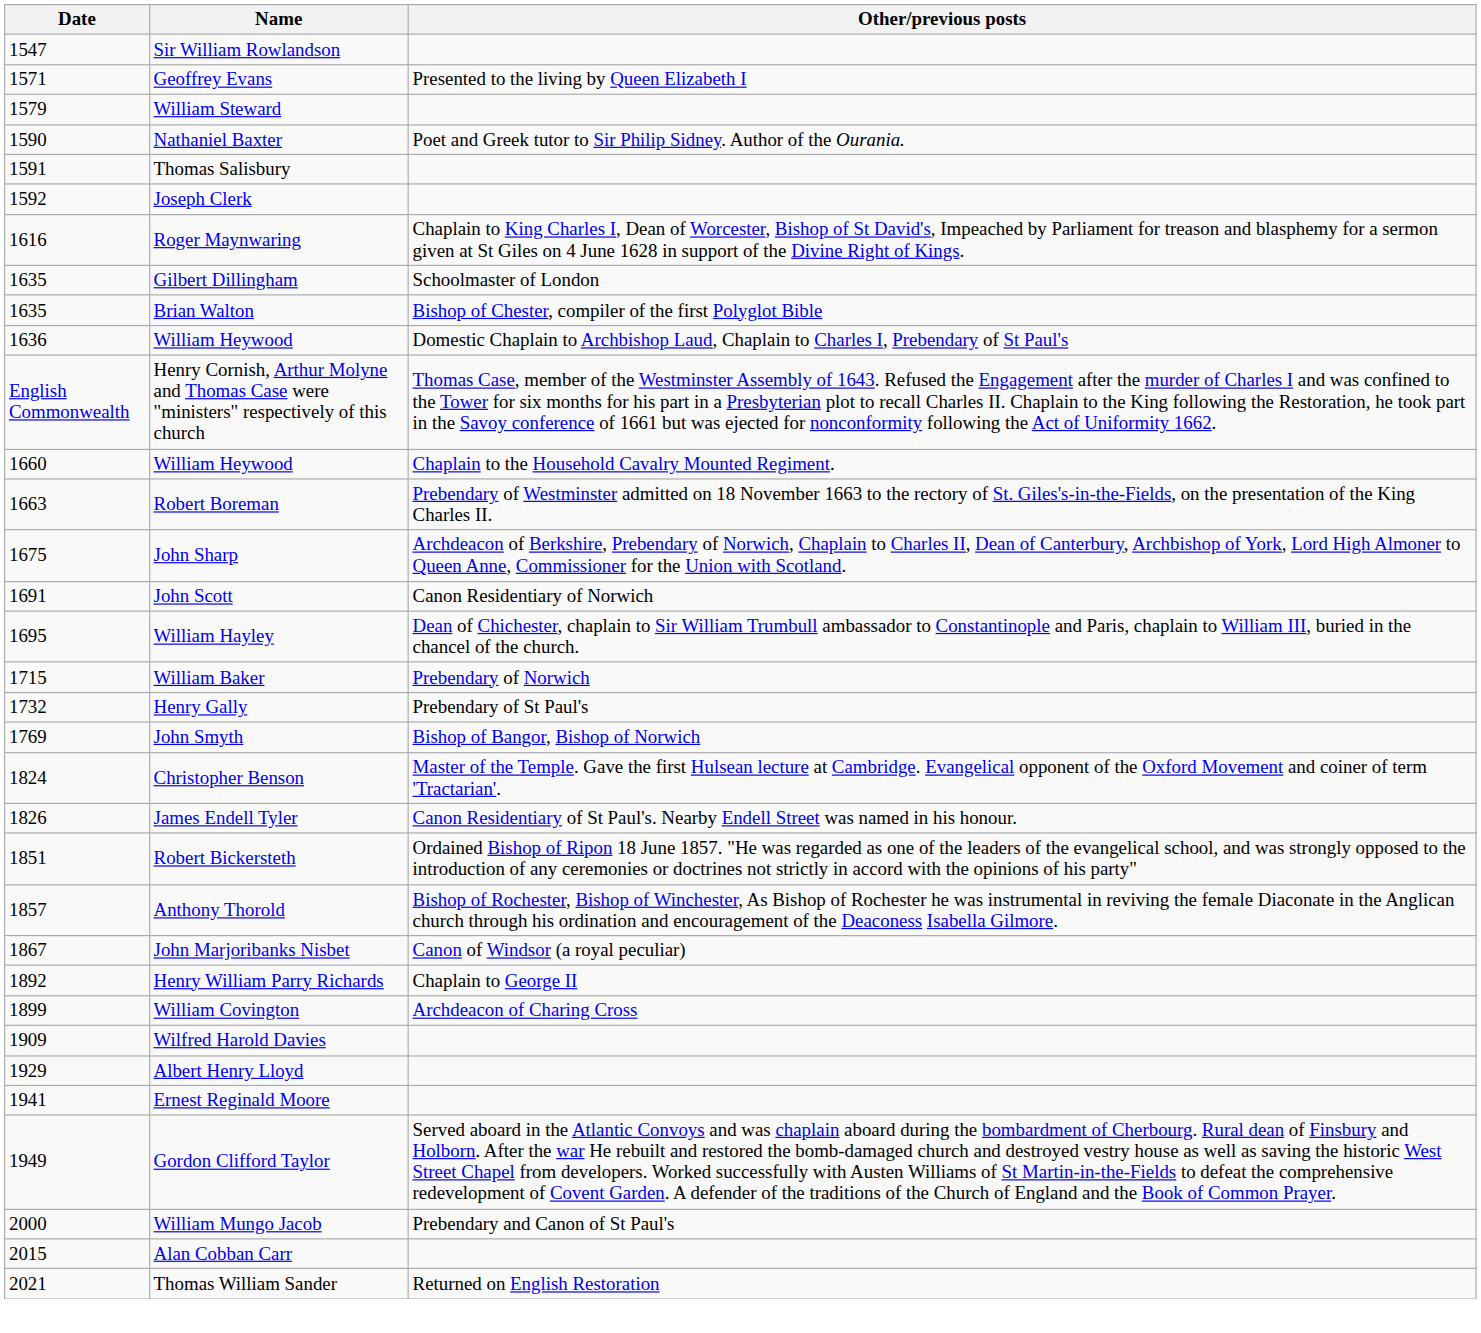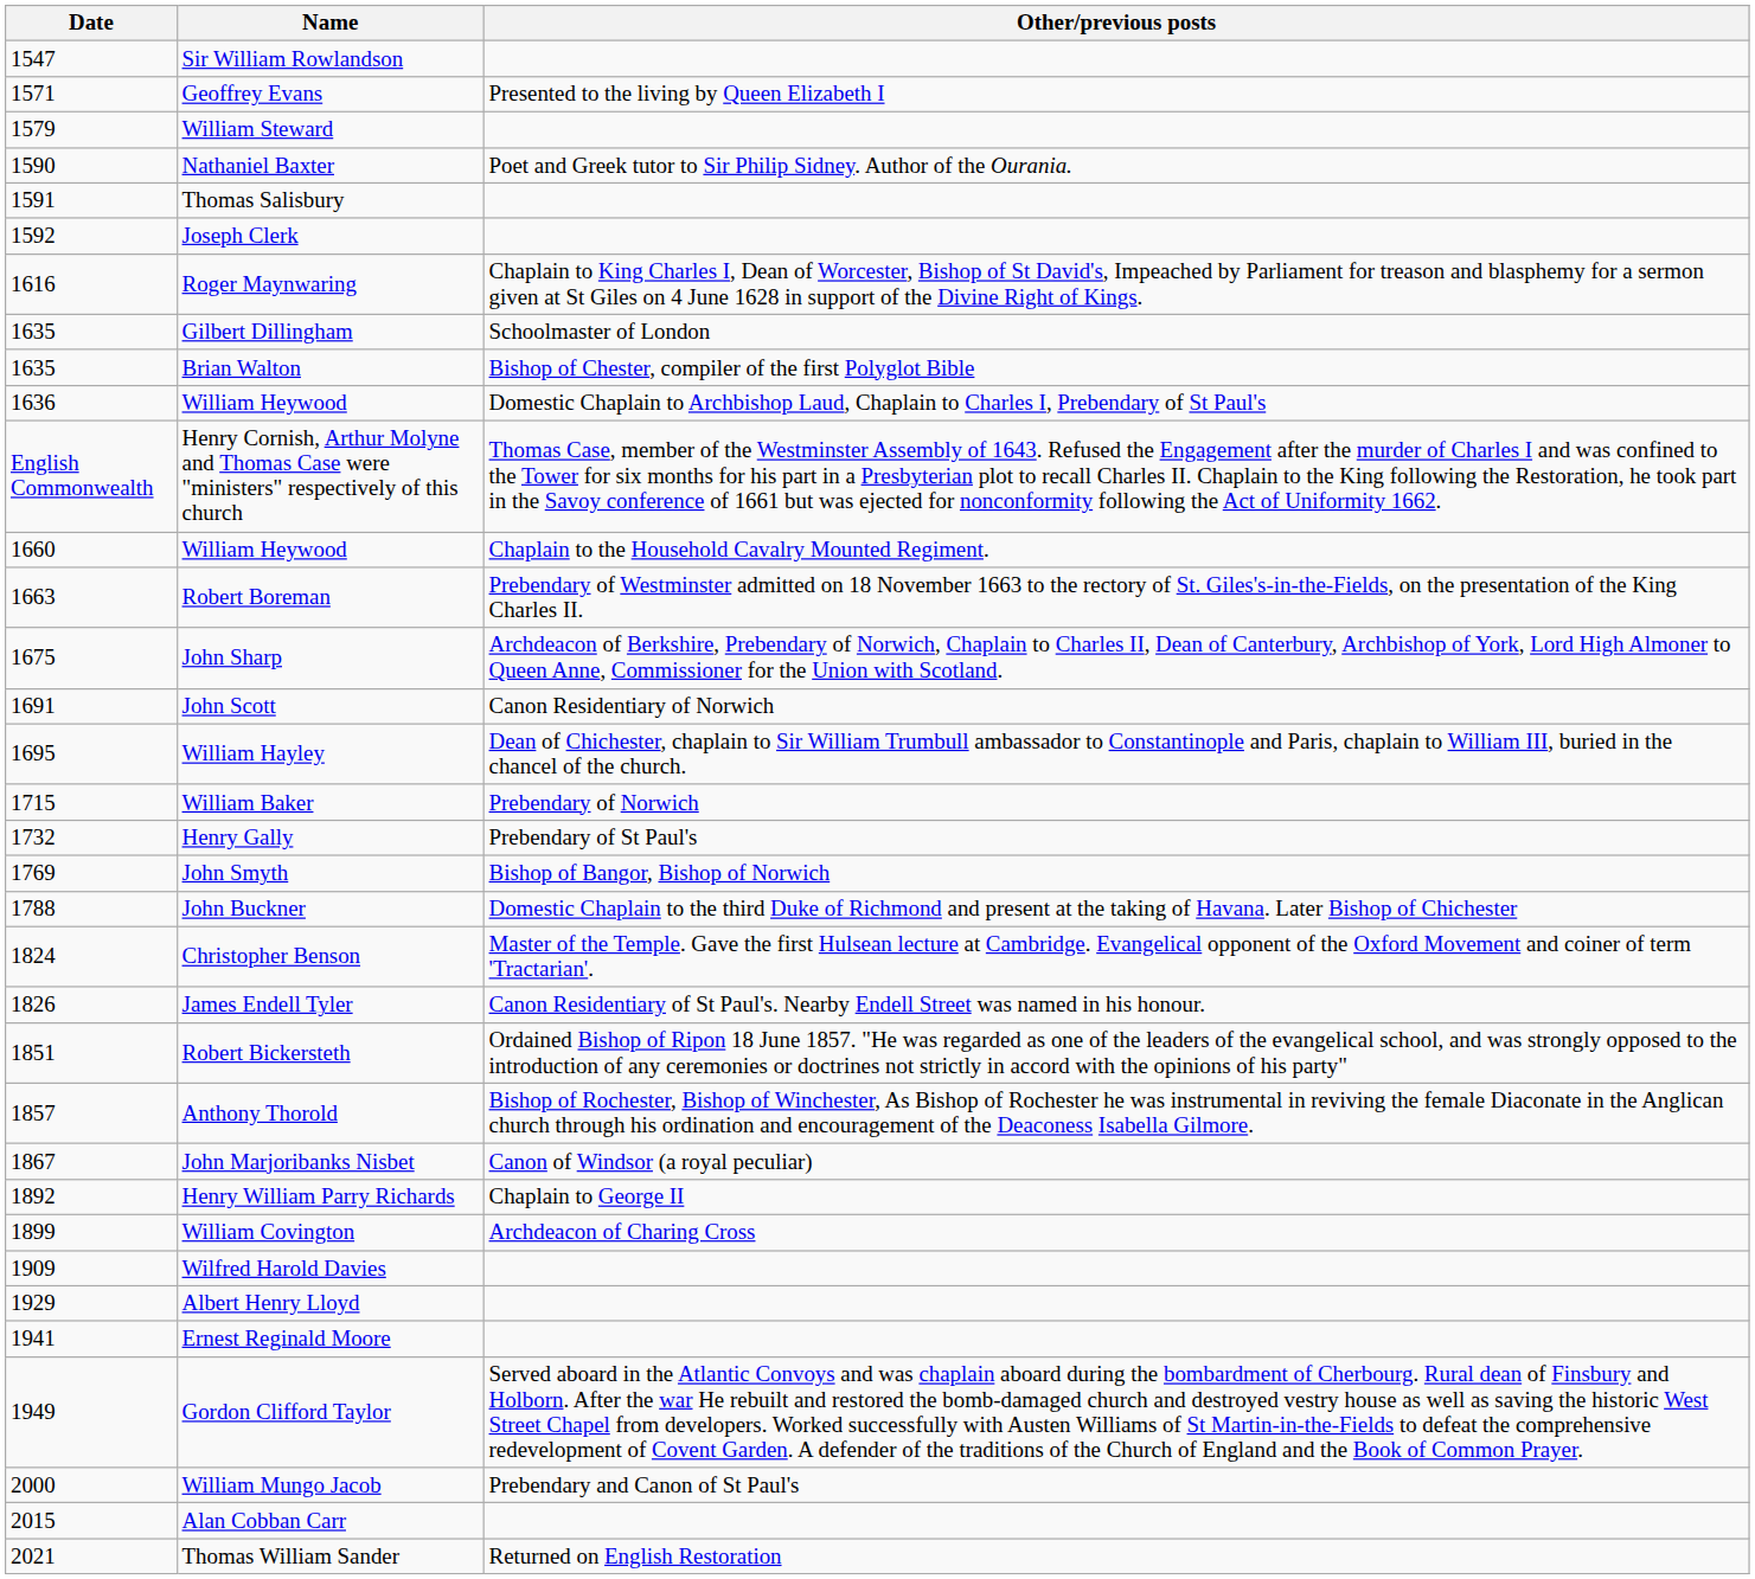+ row: 1788 | John Buckner | Domestic Chaplain to the third Duke of Richmond and present at the taking of Havana. Later Bishop of Chichester
